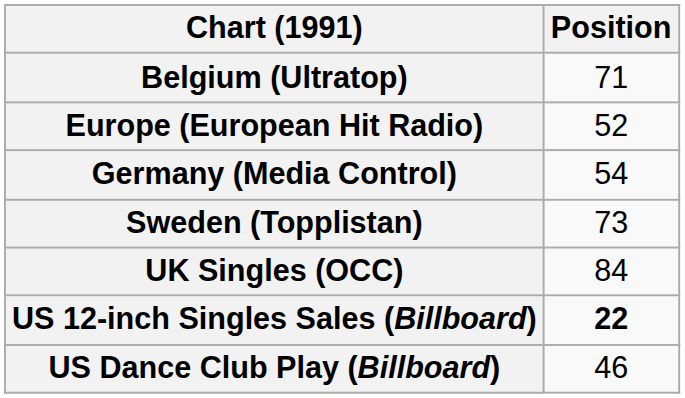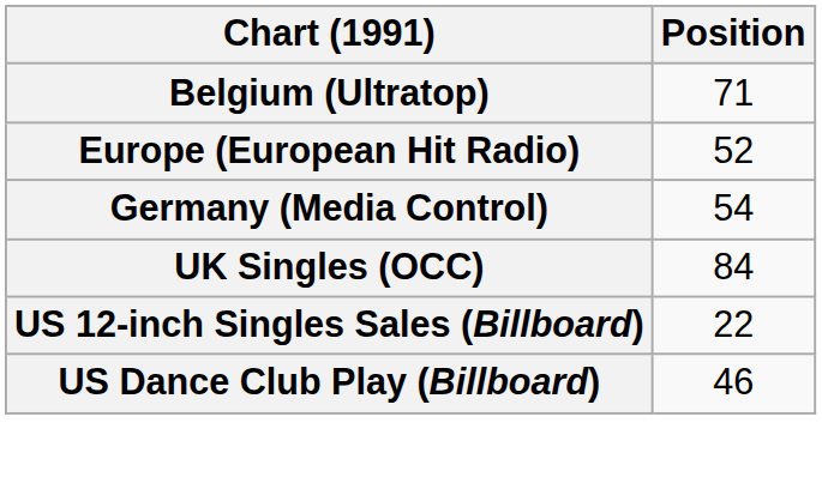- row: Sweden (Topplistan) | 73
US 12-inch Singles Sales (Billboard) | Position: bold -> normal
